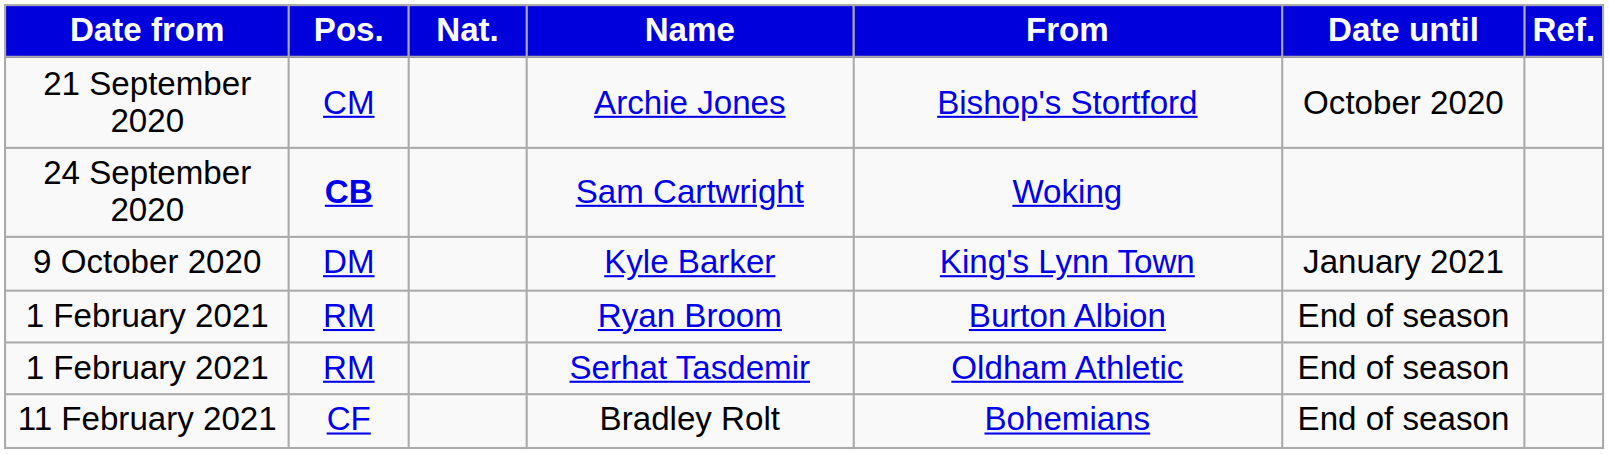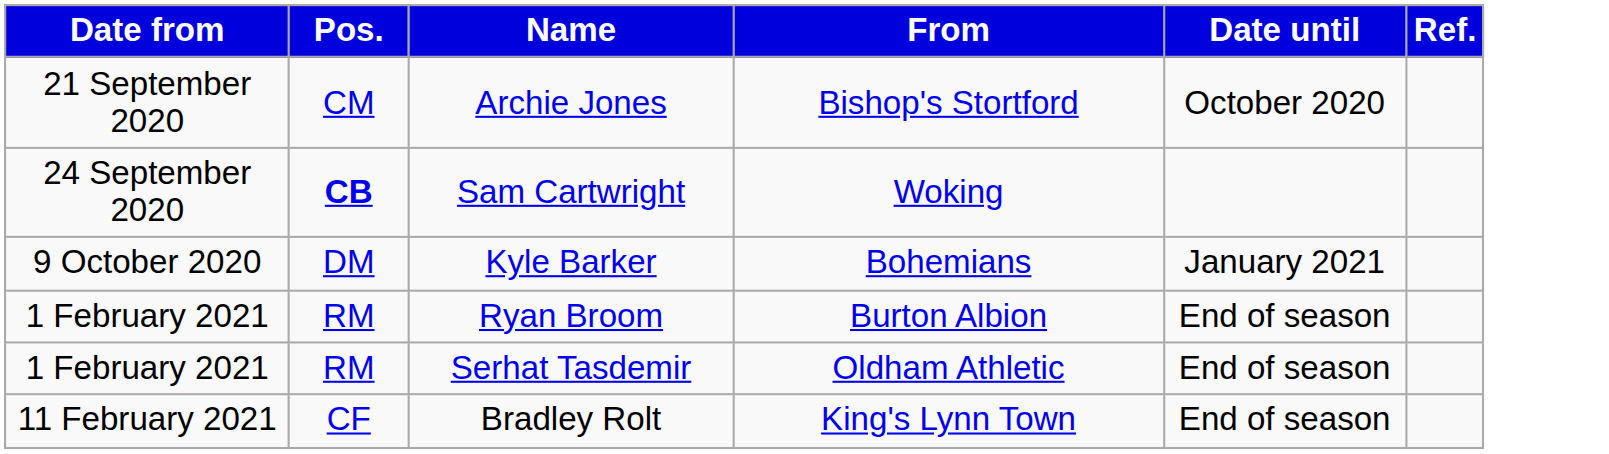- column: Nat.
Kyle Barker | From: King's Lynn Town -> Bohemians
Bradley Rolt | From: Bohemians -> King's Lynn Town
